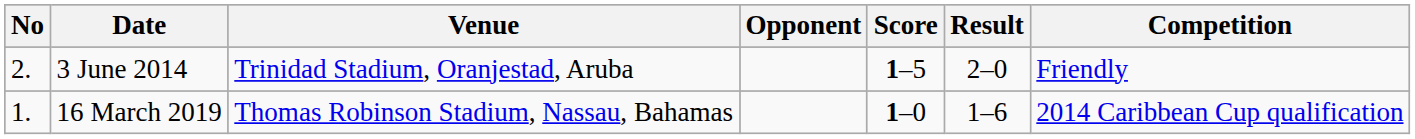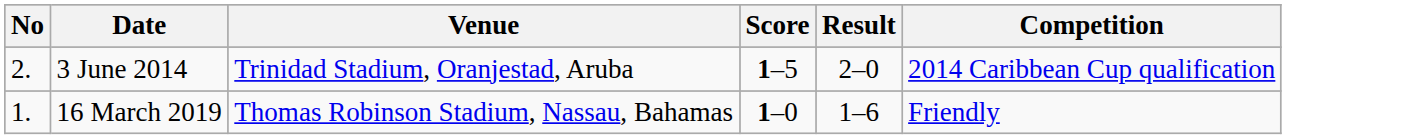- column: Opponent
3 June 2014 | Competition: Friendly -> 2014 Caribbean Cup qualification
16 March 2019 | Competition: 2014 Caribbean Cup qualification -> Friendly
